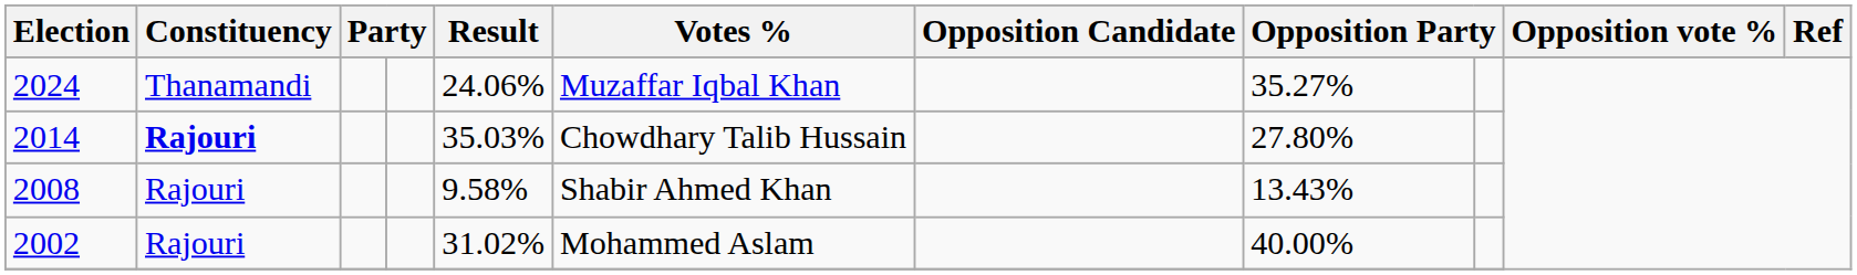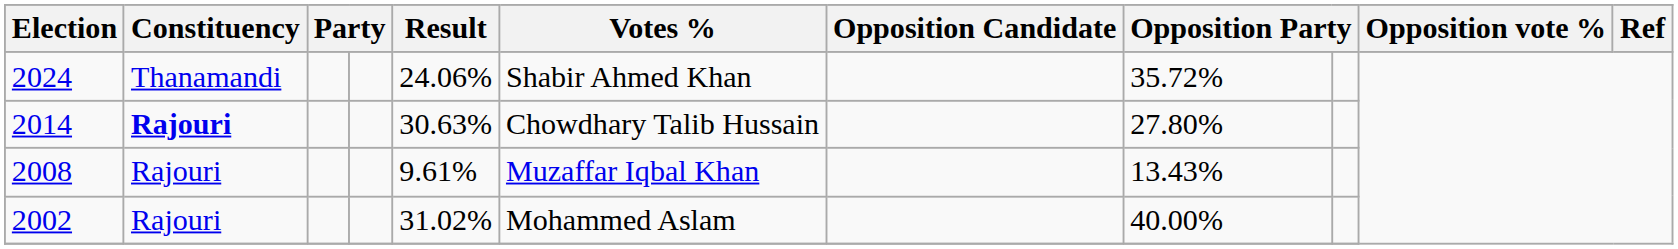2024 | Votes %: Muzaffar Iqbal Khan -> Shabir Ahmed Khan
2024 | column 8: 35.27% -> 35.72%
2014 | Result: 35.03% -> 30.63%
2008 | Result: 9.58% -> 9.61%
2008 | Votes %: Shabir Ahmed Khan -> Muzaffar Iqbal Khan
